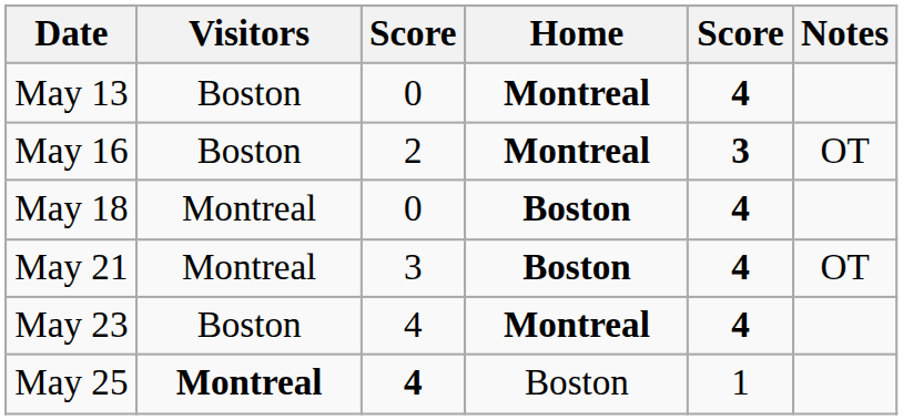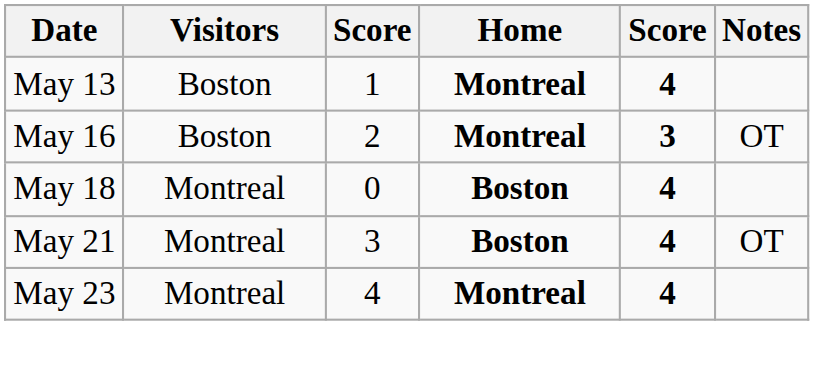May 13 | column 3: 0 -> 1
May 23 | Visitors: Boston -> Montreal
- row: May 25 | Montreal | 4 | Boston | 1
